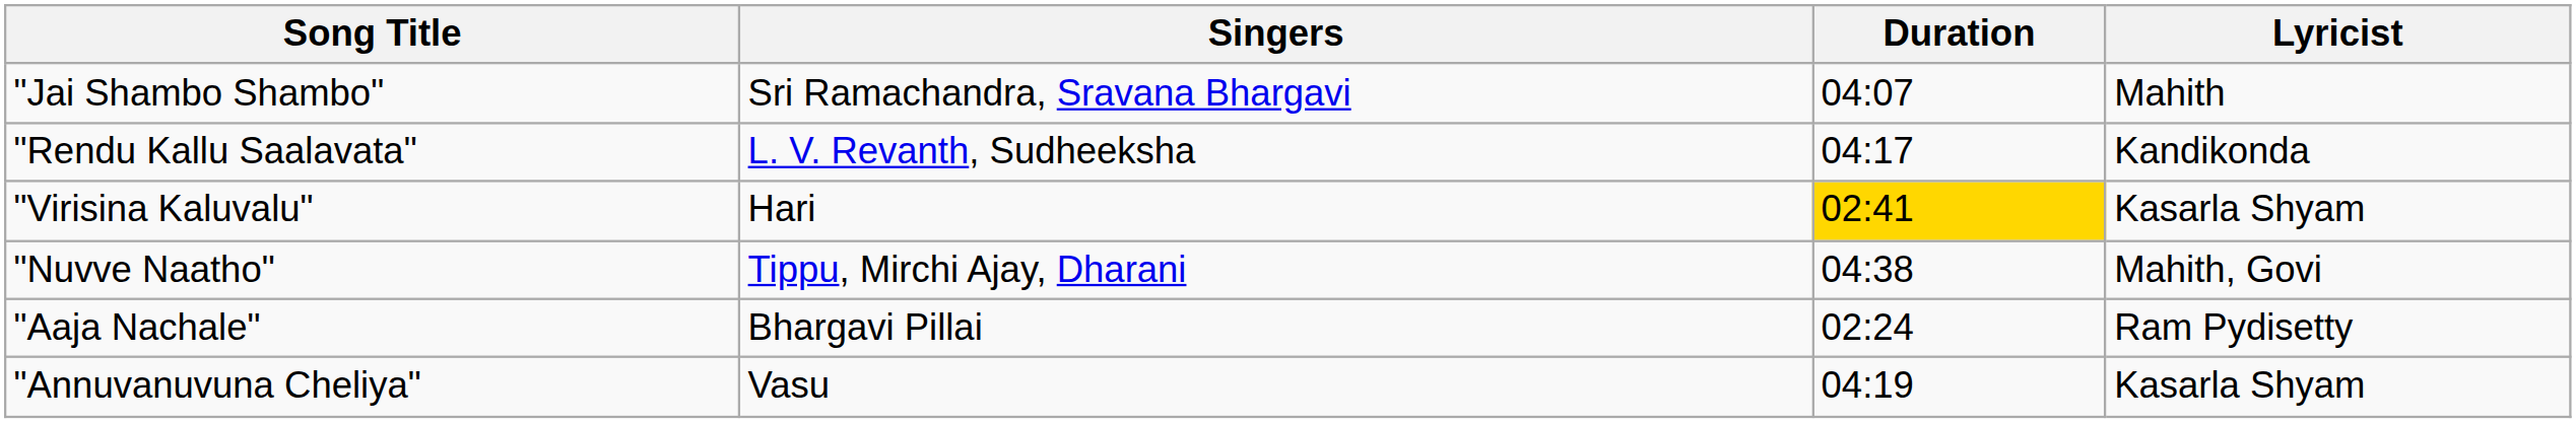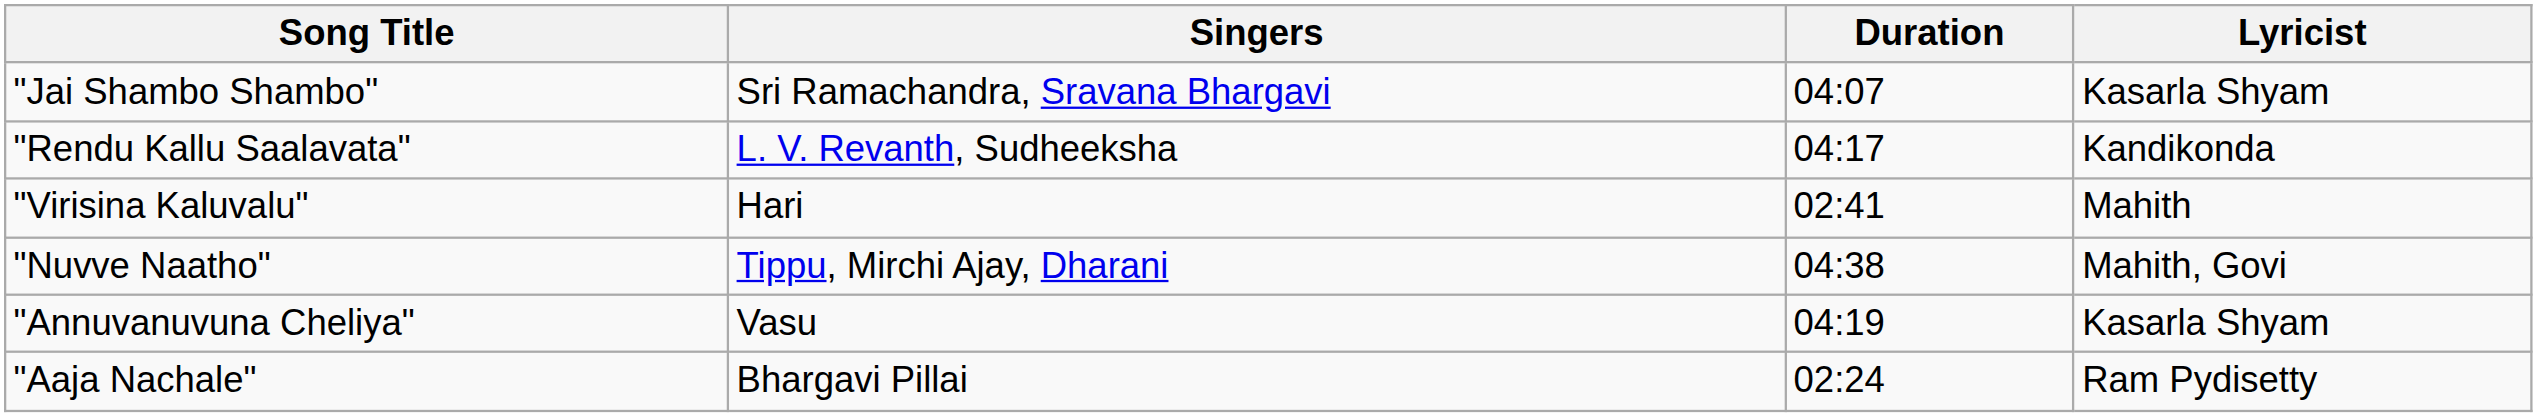"Jai Shambo Shambo" | Lyricist: Mahith -> Kasarla Shyam
"Virisina Kaluvalu" | Duration: gold background -> no background
"Virisina Kaluvalu" | Lyricist: Kasarla Shyam -> Mahith
rows swapped: "Aaja Nachale" <-> "Annuvanuvuna Cheliya"
